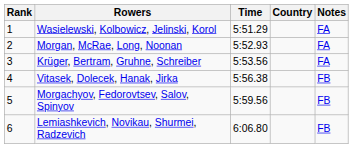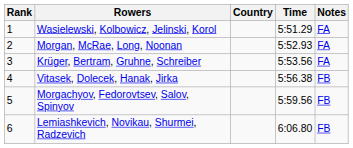columns swapped: Country <-> Time
